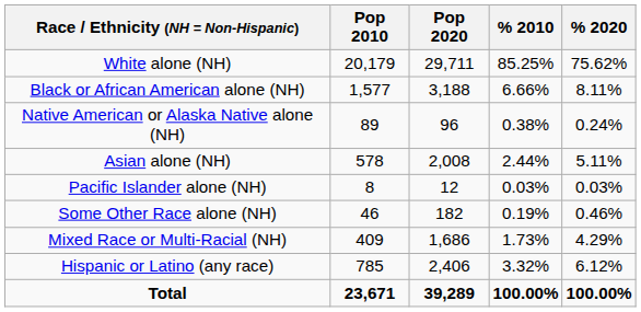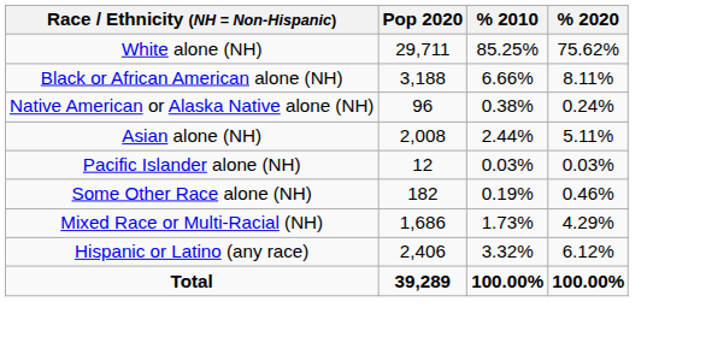- column: Pop 2010 | 20,179 | 1,577 | 89 | 578 | 8 | 46 | 409 | 785 | 23,671
